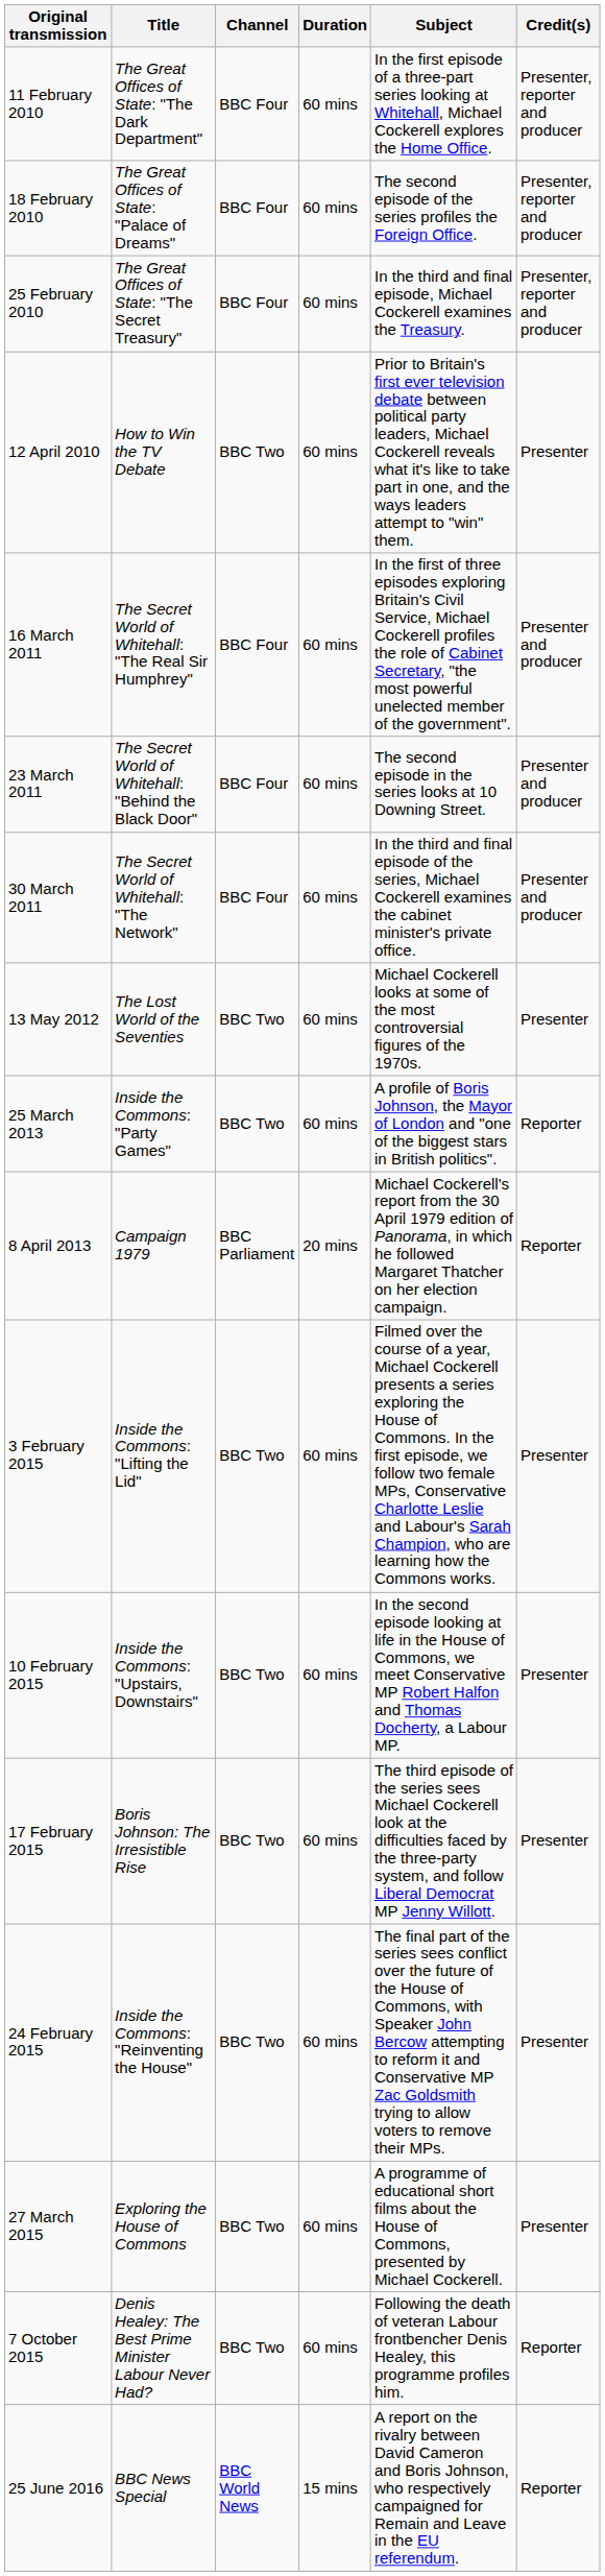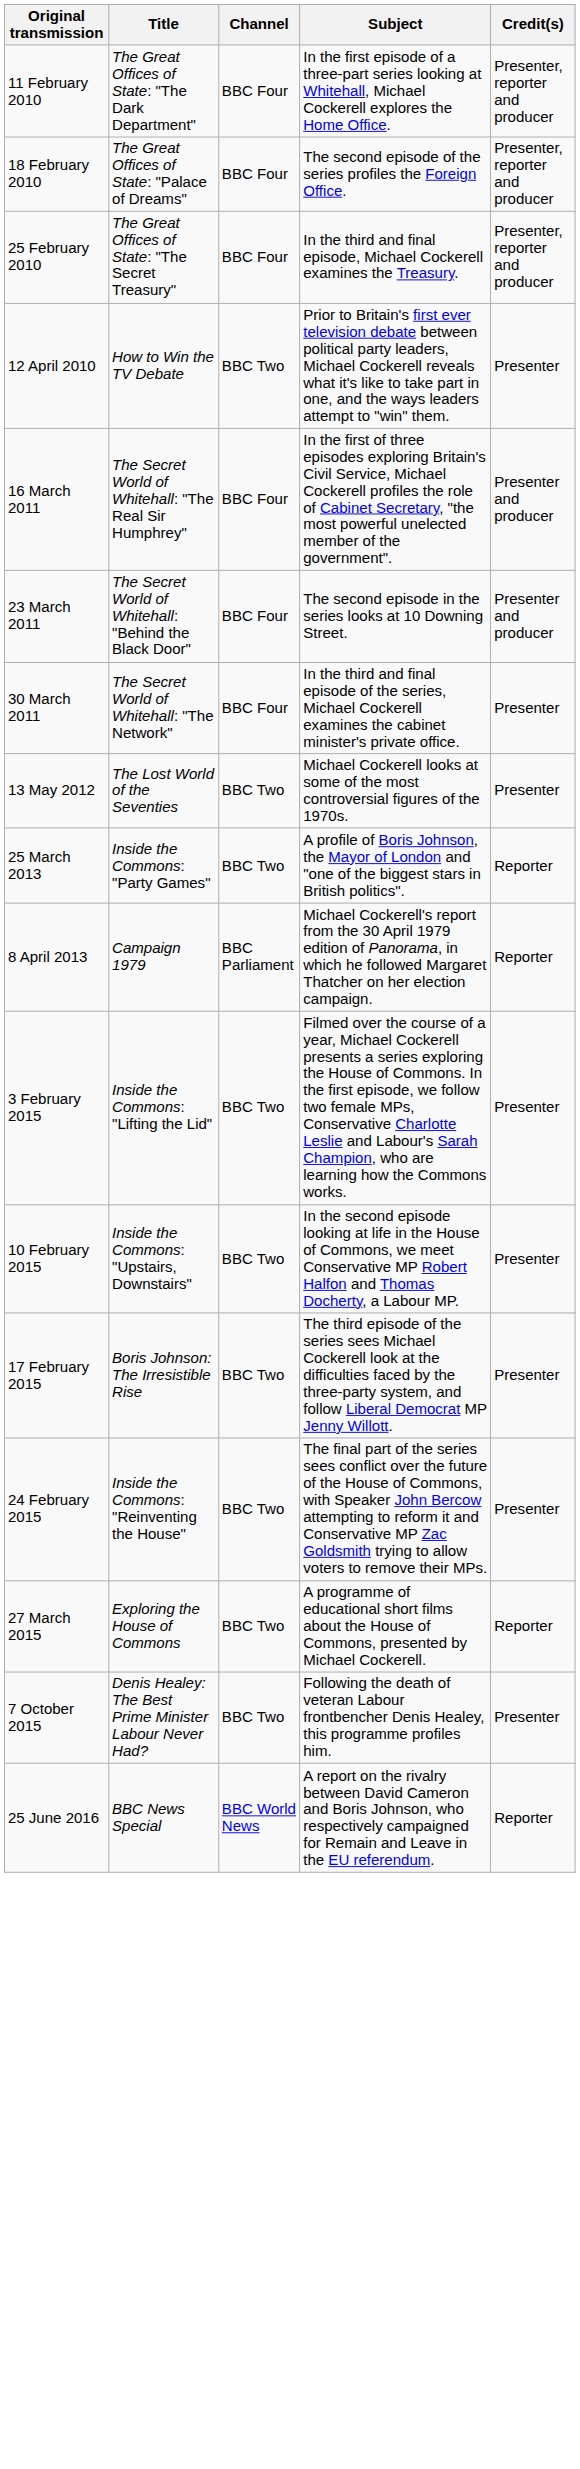- column: Duration | 60 mins | 60 mins | 60 mins | 60 mins | 60 mins | 60 mins | 60 mins | 60 mins | 60 mins | 20 mins | 60 mins | 60 mins | 60 mins | 60 mins | 60 mins | 60 mins | 15 mins
30 March 2011 | Credit(s): Presenter and producer -> Presenter
27 March 2015 | Credit(s): Presenter -> Reporter
7 October 2015 | Credit(s): Reporter -> Presenter
